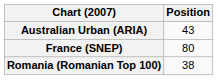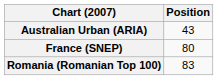Romania (Romanian Top 100) | Position: 38 -> 83
